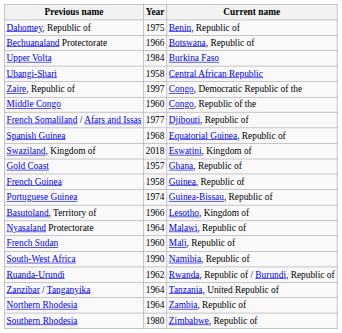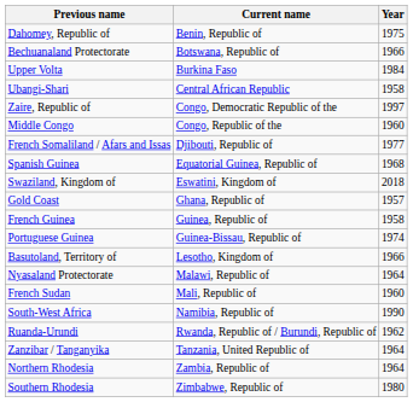columns swapped: Year <-> Current name
